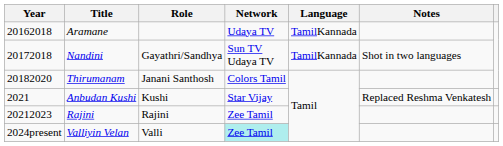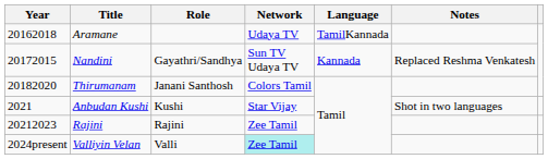Nandini | Year: 20172018 -> 20172015
Nandini | Language: TamilKannada -> Kannada
Nandini | Notes: Shot in two languages -> Replaced Reshma Venkatesh
Anbudan Kushi | Notes: Replaced Reshma Venkatesh -> Shot in two languages
